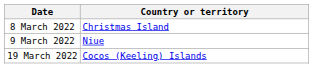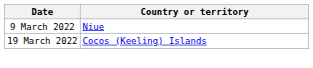- row: 8 March 2022 | Christmas Island
